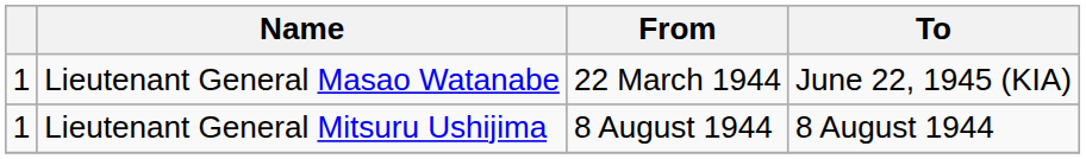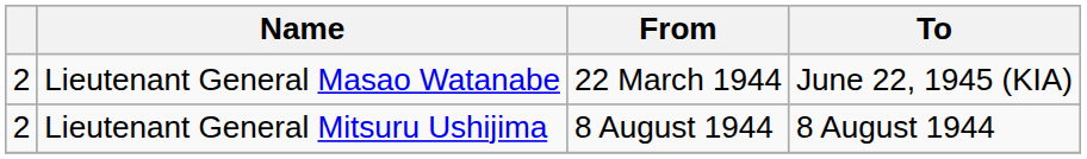Lieutenant General Masao Watanabe | column 1: 1 -> 2
Lieutenant General Mitsuru Ushijima | column 1: 1 -> 2
